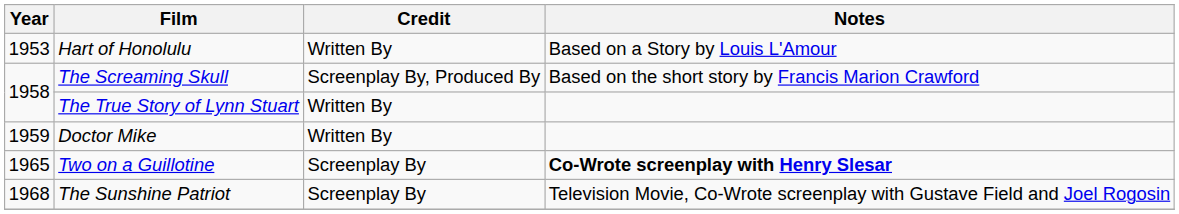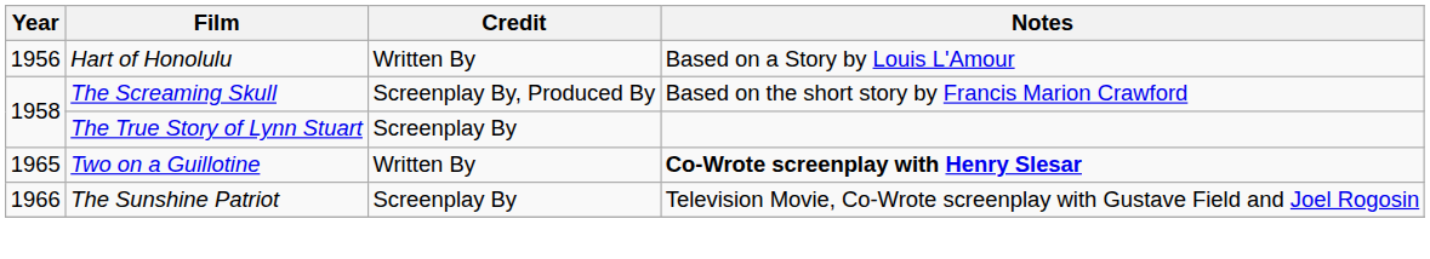Hart of Honolulu | Year: 1953 -> 1956
The True Story of Lynn Stuart | Credit: Written By -> Screenplay By
- row: 1959 | Doctor Mike | Written By
Two on a Guillotine | Credit: Screenplay By -> Written By
The Sunshine Patriot | Year: 1968 -> 1966
